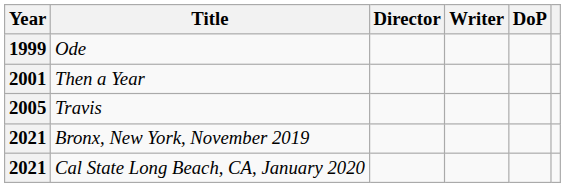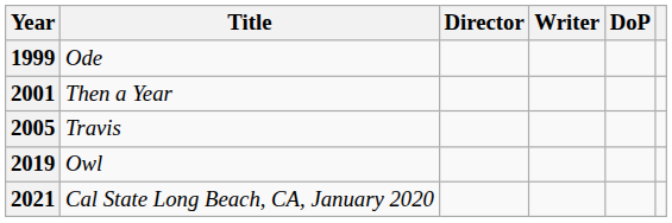+ row: 2019 | Owl
- row: 2021 | Bronx, New York, November 2019
